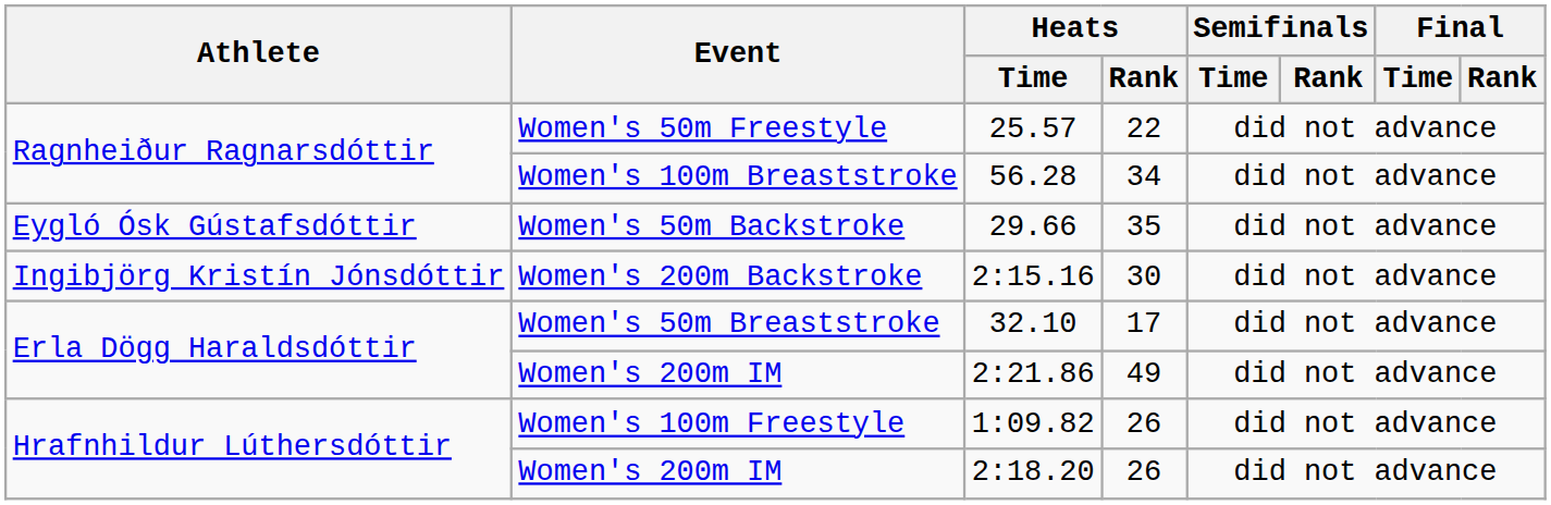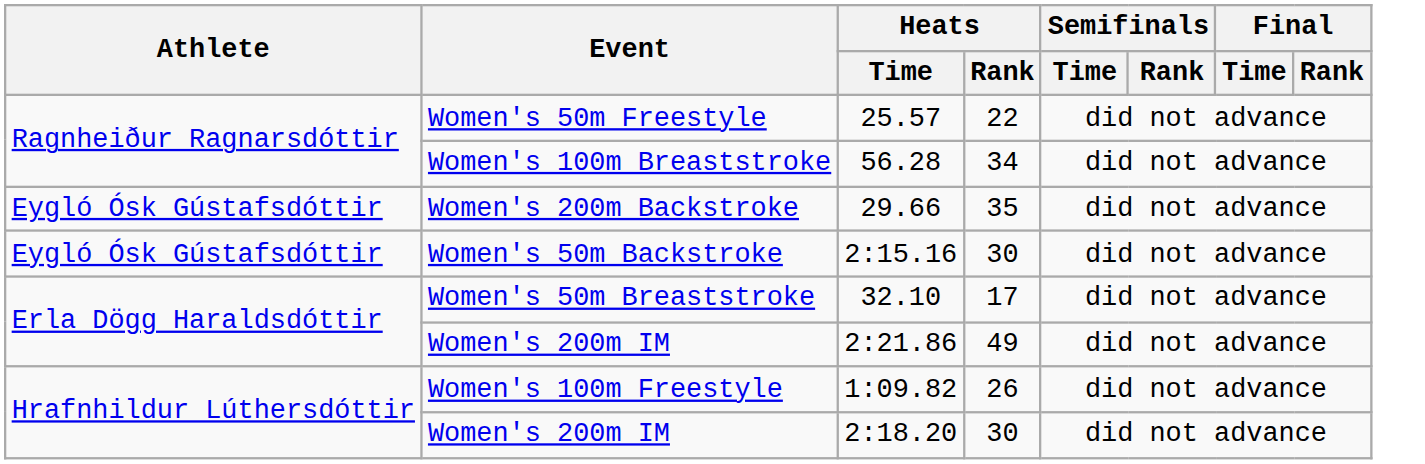29.66 | Event: Women's 50m Backstroke -> Women's 200m Backstroke
2:15.16 | Athlete: Ingibjörg Kristín Jónsdóttir -> Eygló Ósk Gústafsdóttir
2:15.16 | Event: Women's 200m Backstroke -> Women's 50m Backstroke
2:18.20 | Heats / Rank: 26 -> 30
